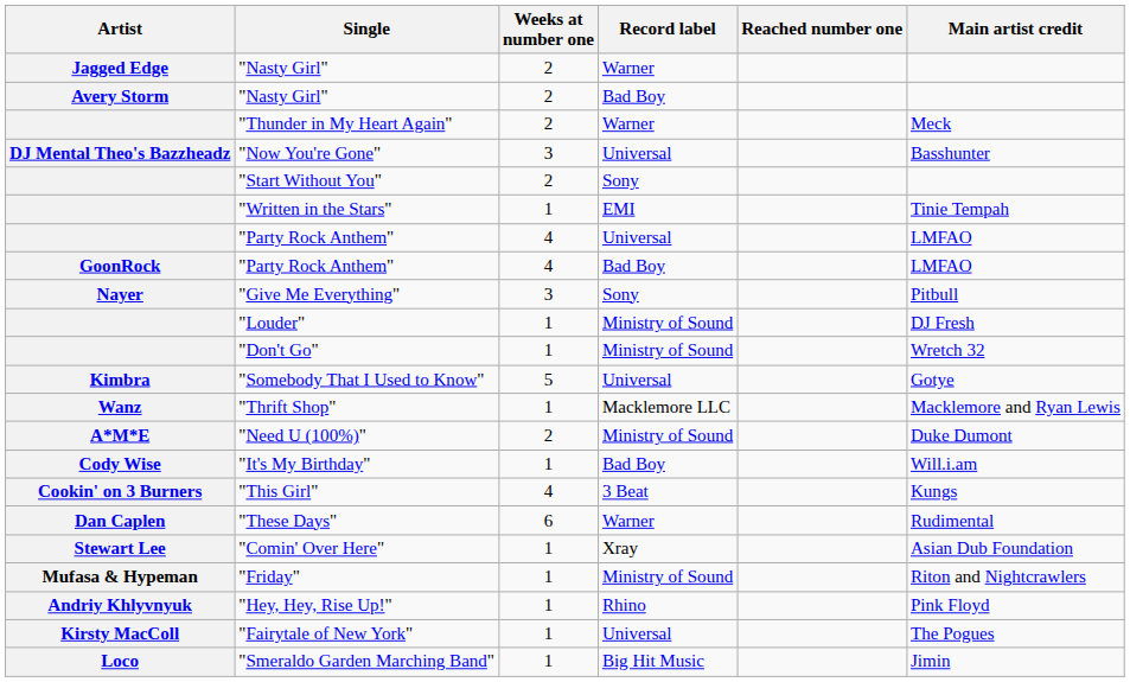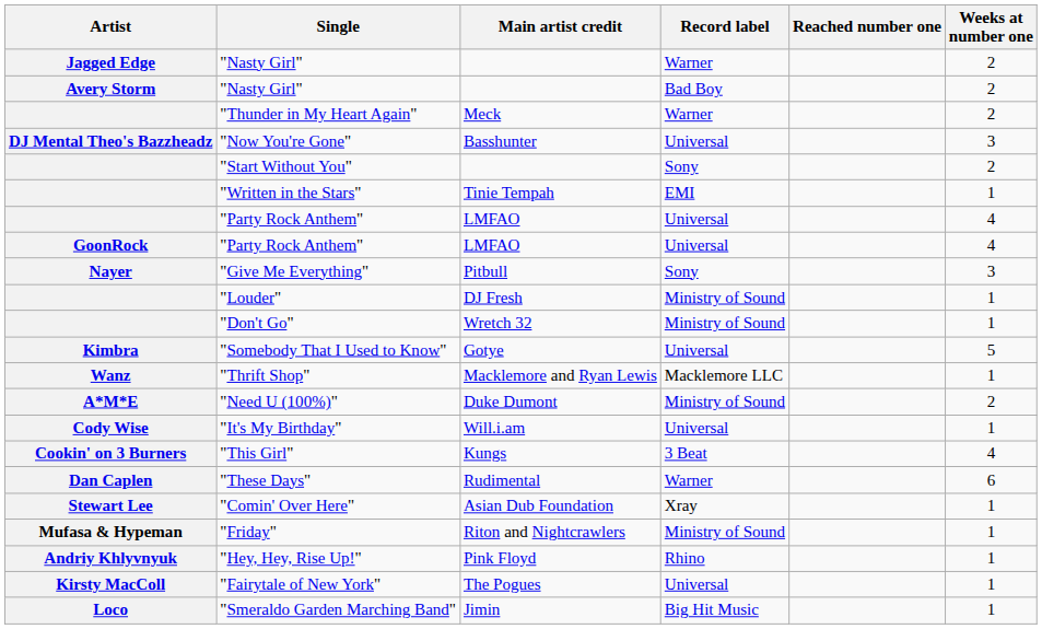columns swapped: Main artist credit <-> Weeks at number one
GoonRock / "Party Rock Anthem" | Record label: Bad Boy -> Universal
"It's My Birthday" | Record label: Bad Boy -> Universal
